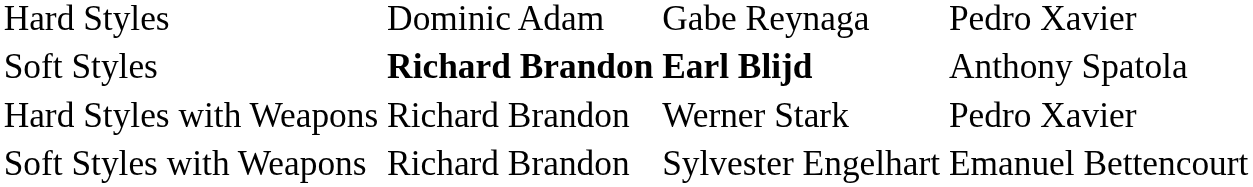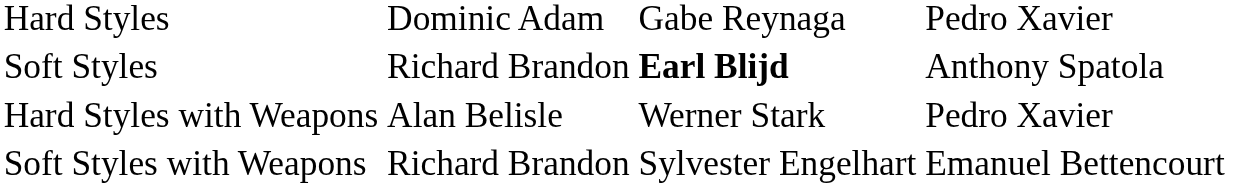Soft Styles | column 2: bold -> normal
Hard Styles with Weapons | column 2: Richard Brandon -> Alan Belisle
